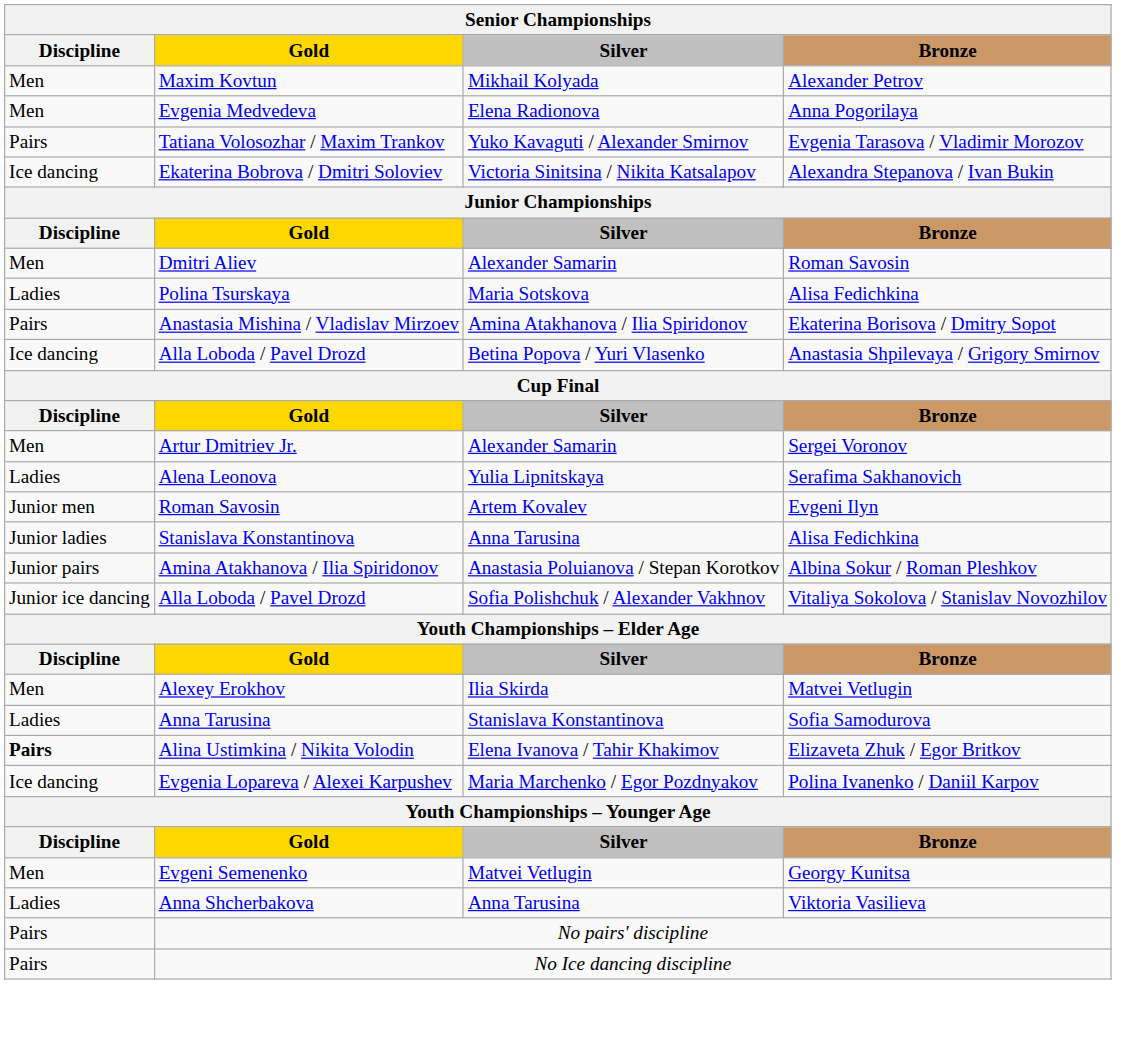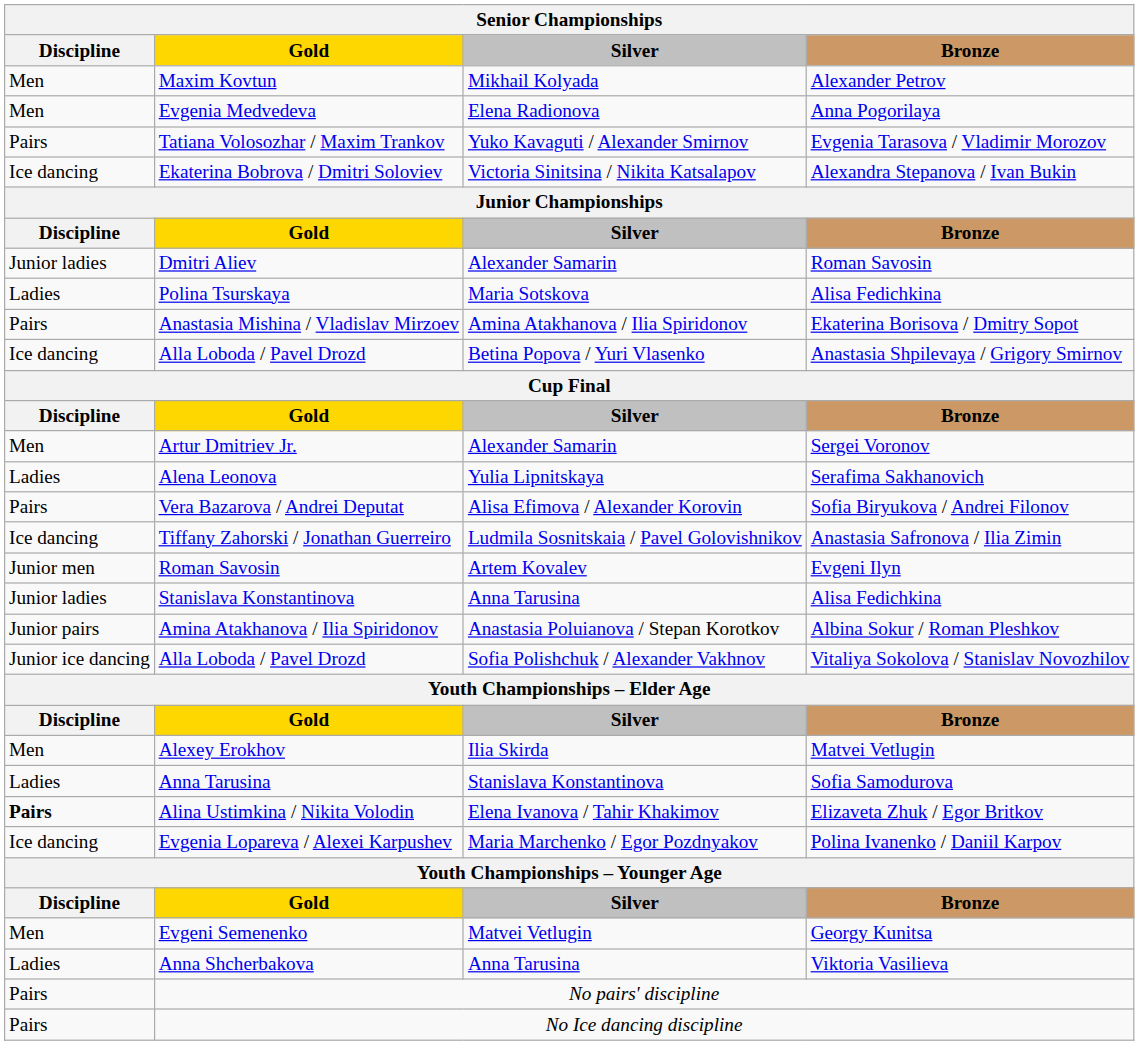Dmitri Aliev | Discipline: Men -> Junior ladies
+ row: Pairs | Vera Bazarova / Andrei Deputat | Alisa Efimova / Alexander Korovin | Sofia Biryukova / Andrei Filonov
+ row: Ice dancing | Tiffany Zahorski / Jonathan Guerreiro | Ludmila Sosnitskaia / Pavel Golovishnikov | Anastasia Safronova / Ilia Zimin
